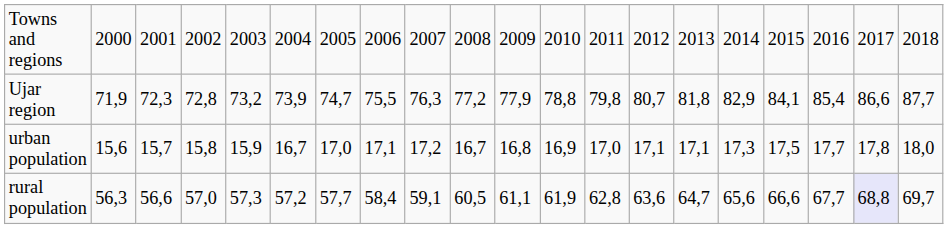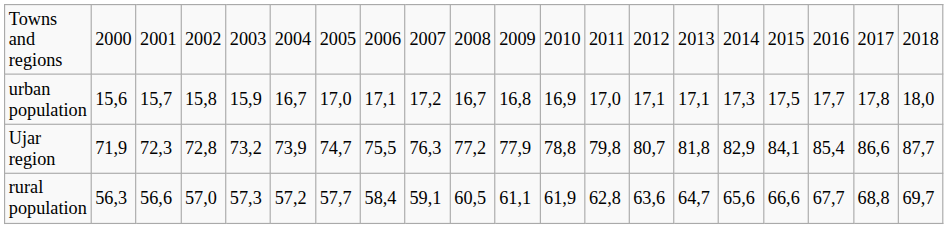rows swapped: Ujar region <-> urban population
rural population | column 19: lavender background -> no background
